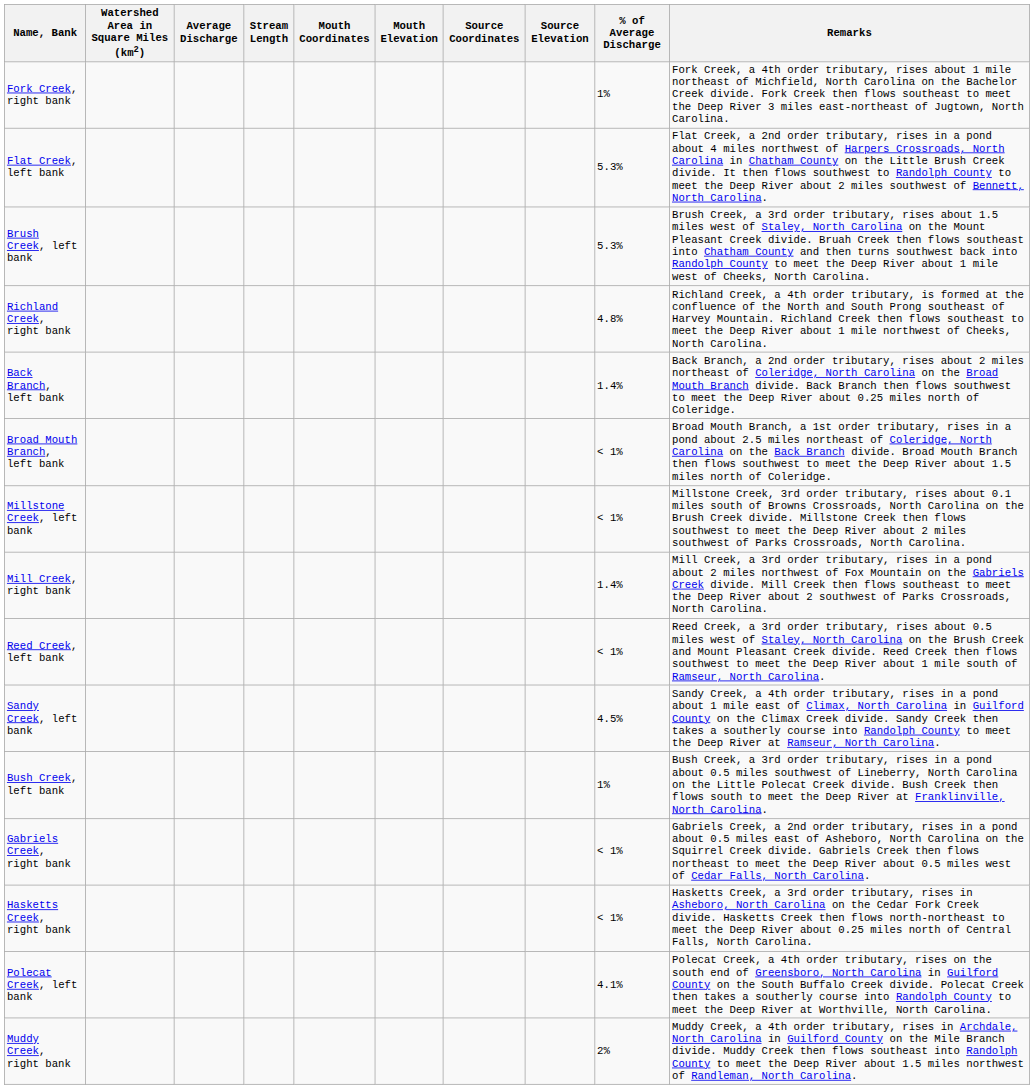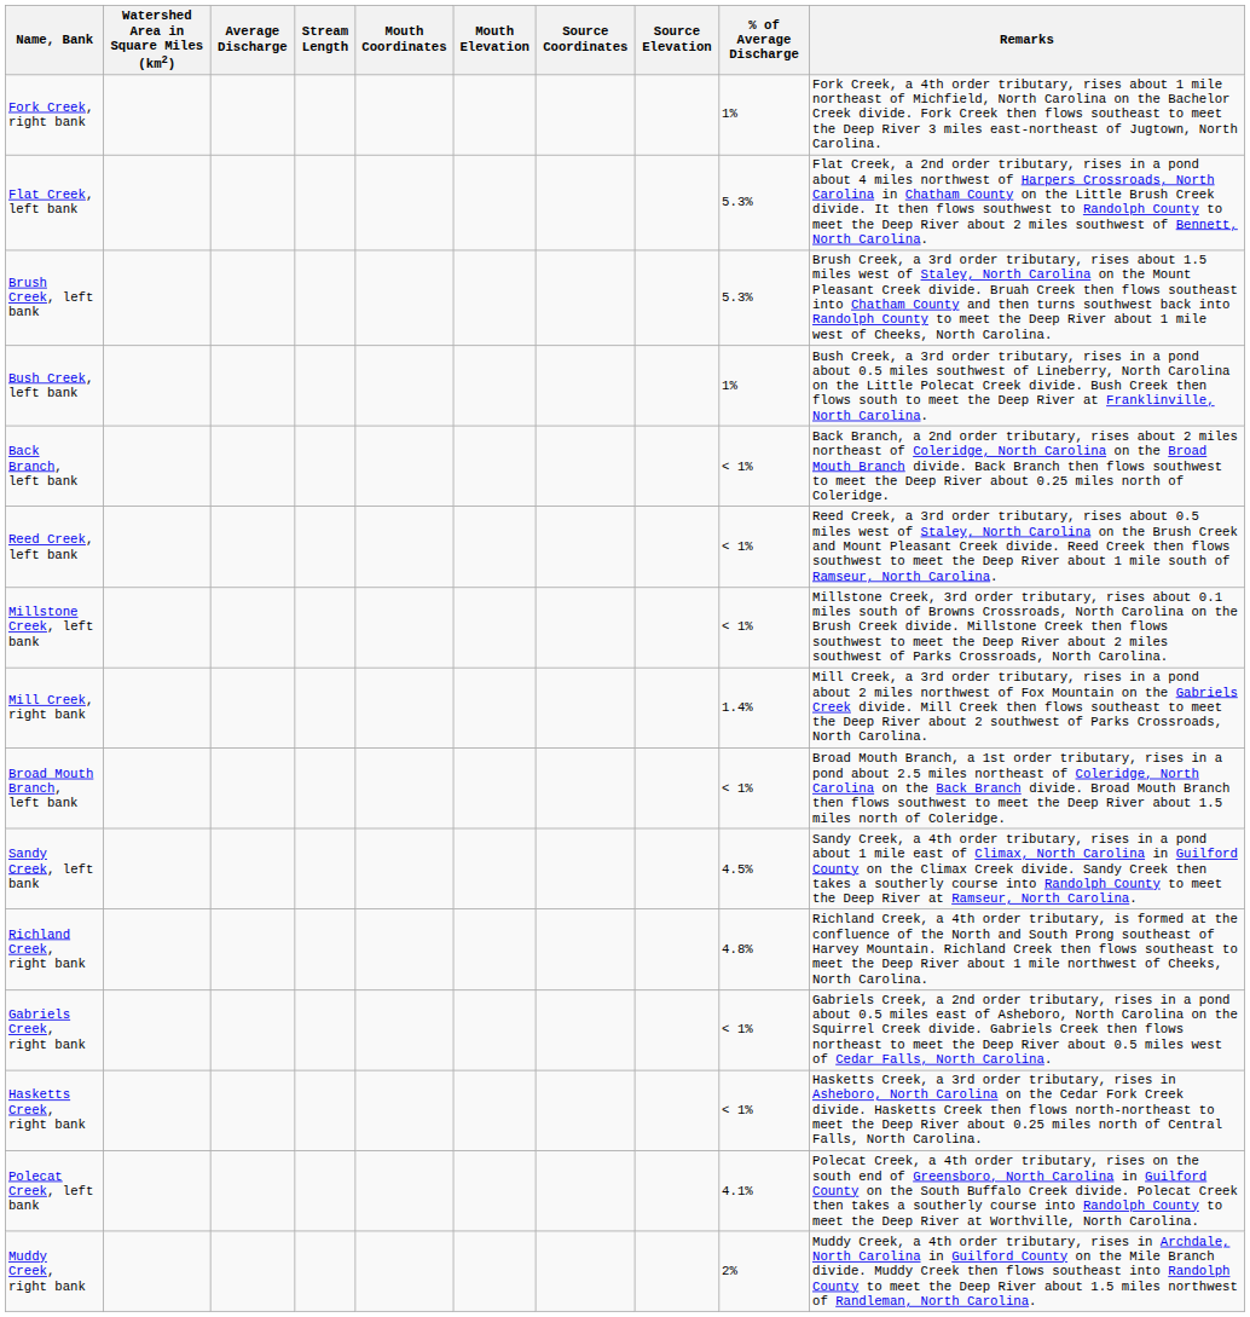rows swapped: Richland Creek, right bank <-> Bush Creek, left bank
Back Branch, left bank | % of Average Discharge: 1.4% -> < 1%
rows swapped: Broad Mouth Branch, left bank <-> Reed Creek, left bank
